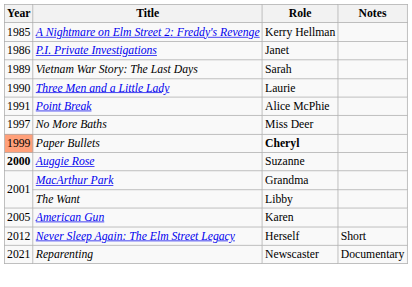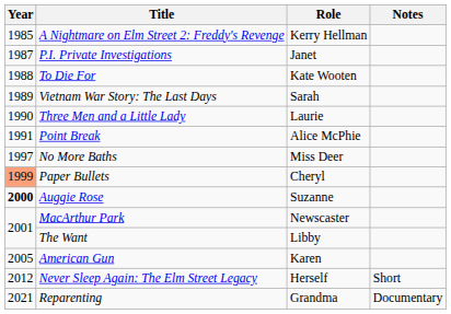P.I. Private Investigations | Year: 1986 -> 1987
+ row: 1988 | To Die For | Kate Wooten
Paper Bullets | Role: bold -> normal
MacArthur Park | Role: Grandma -> Newscaster
Reparenting | Role: Newscaster -> Grandma
